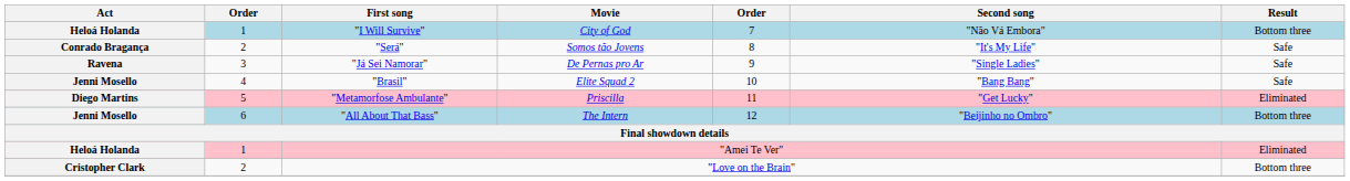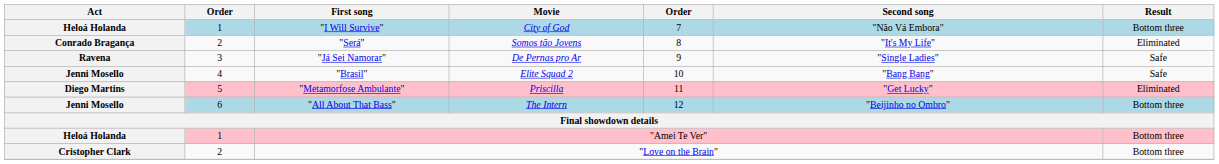"Será" | Result: Safe -> Eliminated
"Amei Te Ver" | Result: Eliminated -> Bottom three
